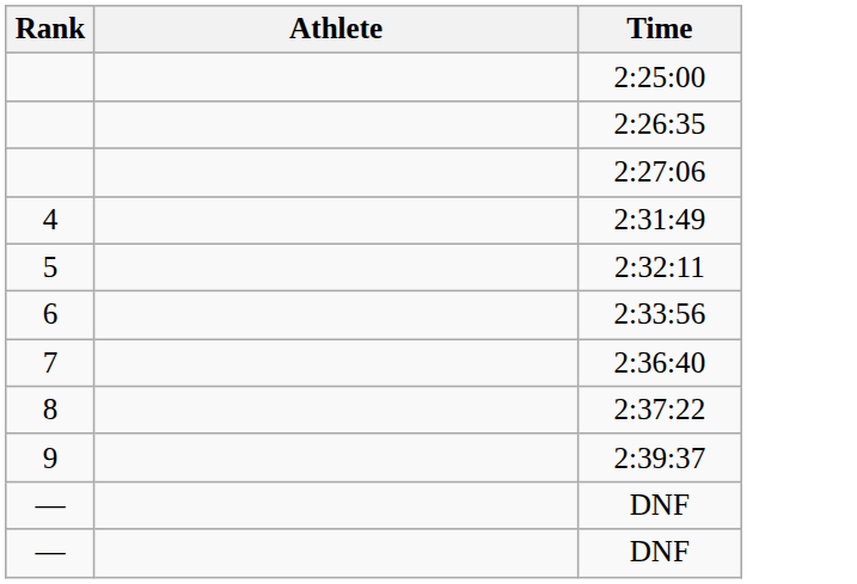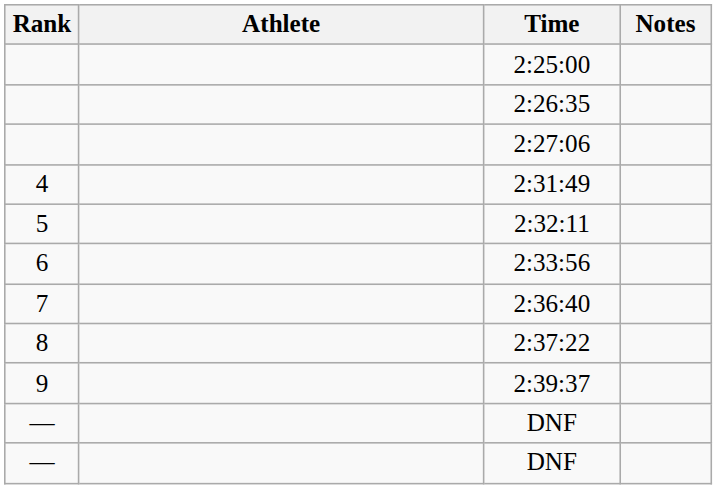+ column: Notes
